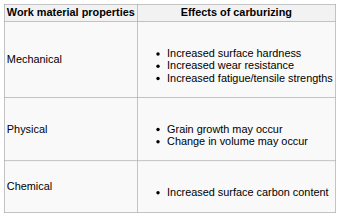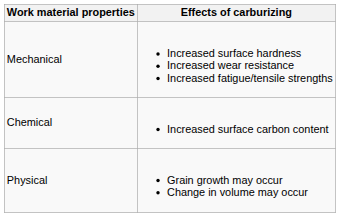rows swapped: Physical <-> Chemical
